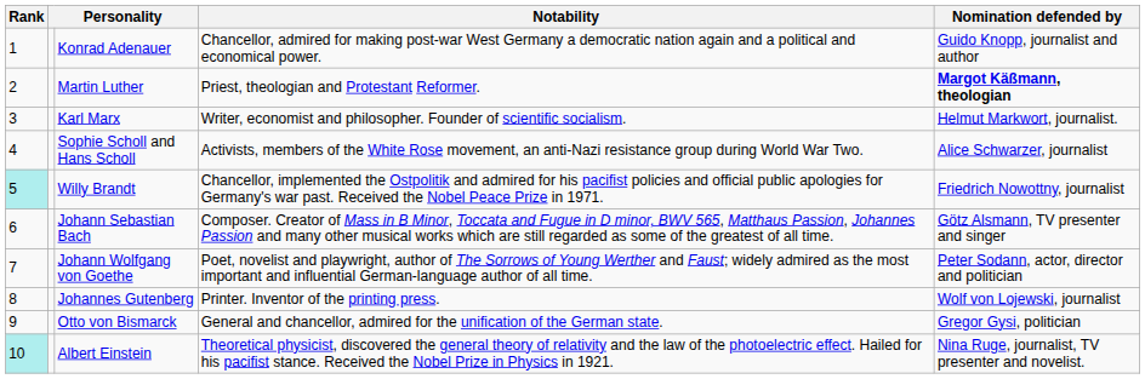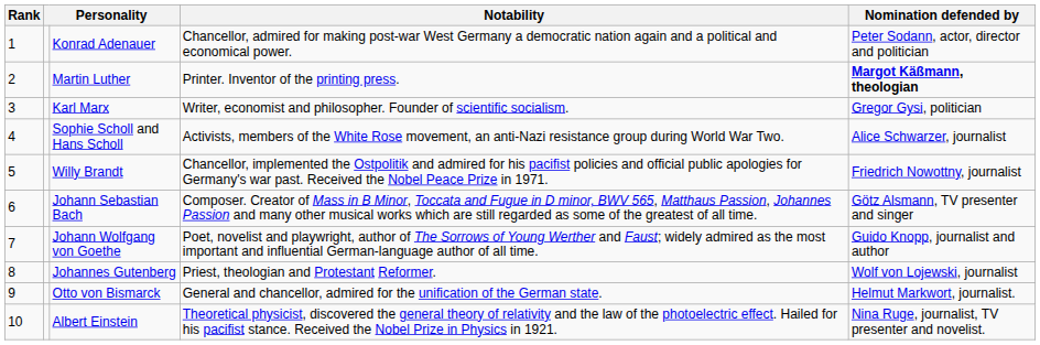Konrad Adenauer | Nomination defended by: Guido Knopp, journalist and author -> Peter Sodann, actor, director and politician
Martin Luther | Notability: Priest, theologian and Protestant Reformer. -> Printer. Inventor of the printing press.
Karl Marx | Nomination defended by: Helmut Markwort, journalist. -> Gregor Gysi, politician
Willy Brandt | Rank: paleturquoise background -> no background
Johann Wolfgang von Goethe | Nomination defended by: Peter Sodann, actor, director and politician -> Guido Knopp, journalist and author
Johannes Gutenberg | Notability: Printer. Inventor of the printing press. -> Priest, theologian and Protestant Reformer.
Otto von Bismarck | Nomination defended by: Gregor Gysi, politician -> Helmut Markwort, journalist.
Albert Einstein | Rank: paleturquoise background -> no background
